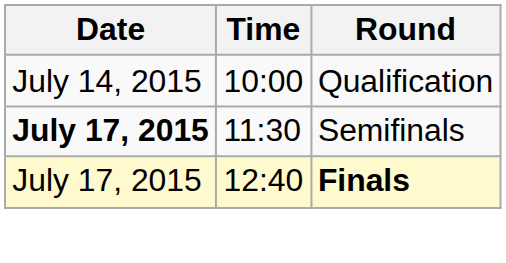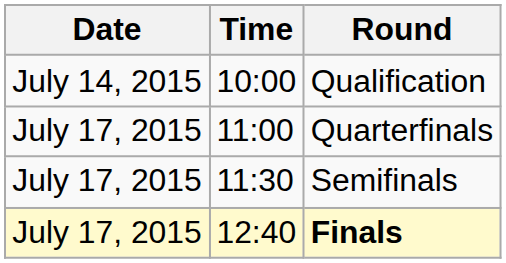+ row: July 17, 2015 | 11:00 | Quarterfinals
Semifinals | Date: bold -> normal
